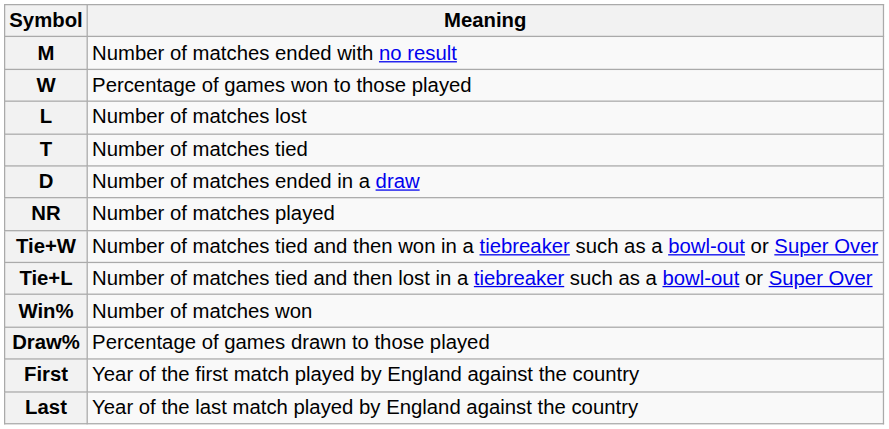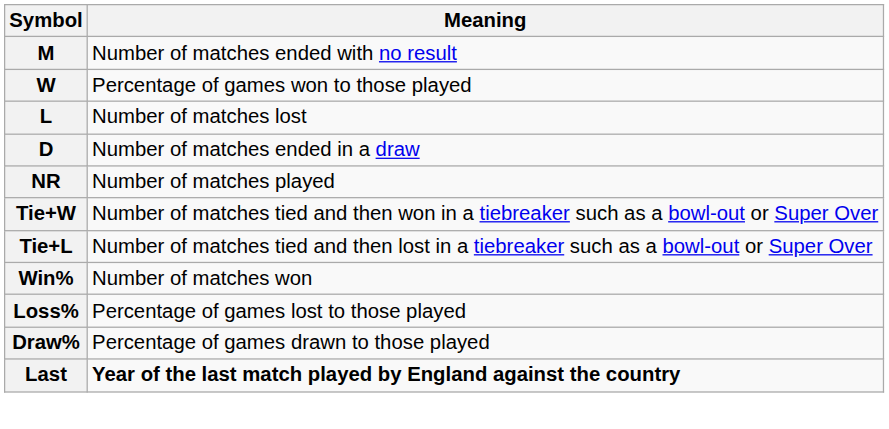- row: T | Number of matches tied
+ row: Loss% | Percentage of games lost to those played
- row: First | Year of the first match played by England against the country
Last | Meaning: normal -> bold
